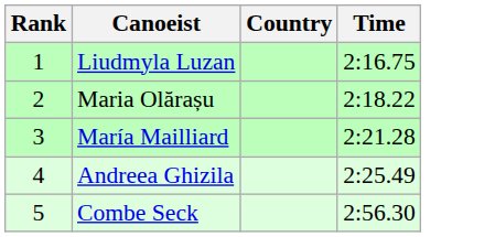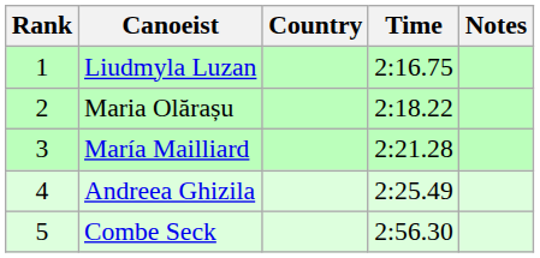+ column: Notes
